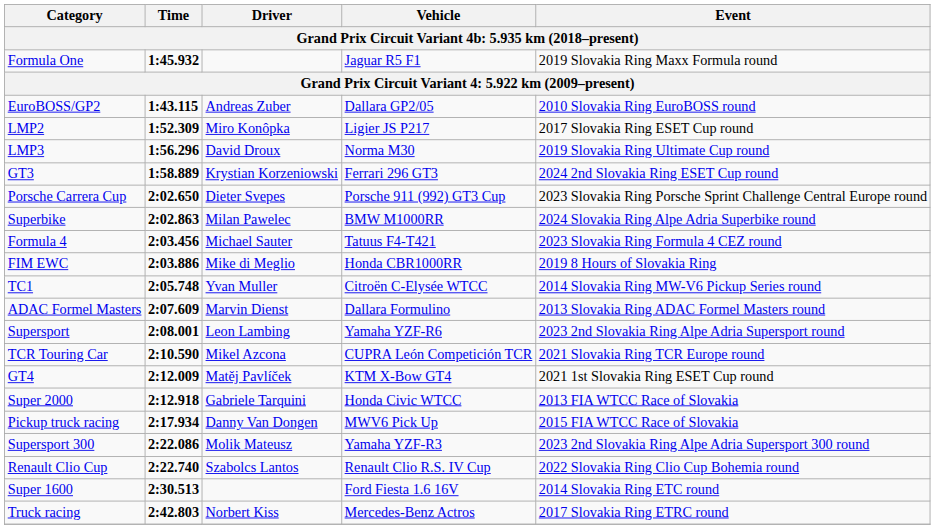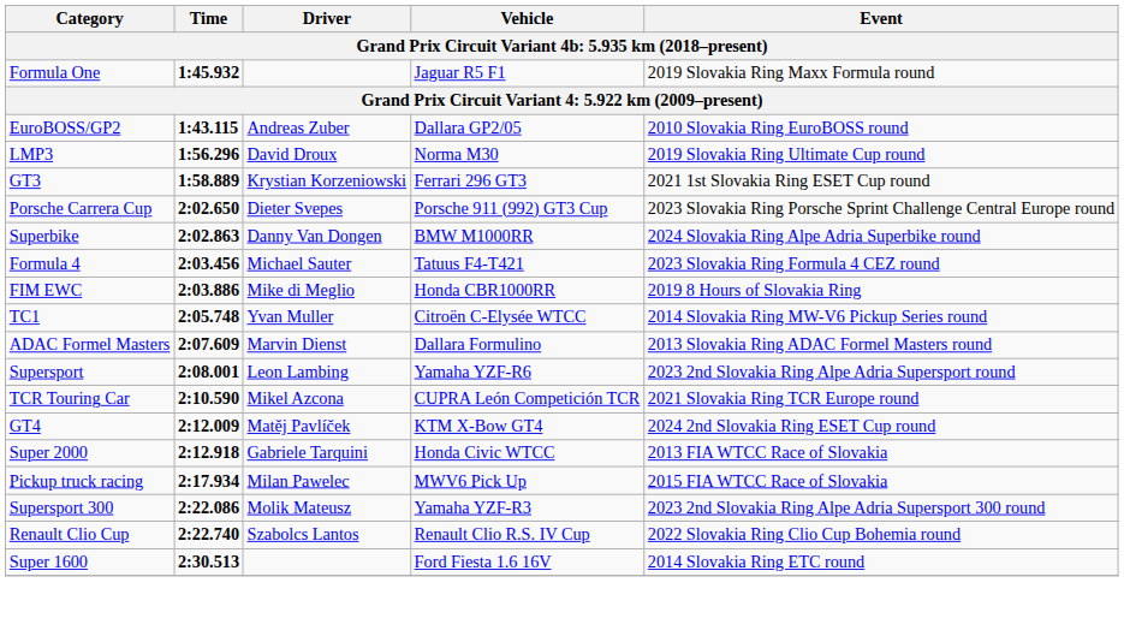- row: LMP2 | 1:52.309 | Miro Konôpka | Ligier JS P217 | 2017 Slovakia Ring ESET Cup round
GT3 | Event: 2024 2nd Slovakia Ring ESET Cup round -> 2021 1st Slovakia Ring ESET Cup round
Superbike | Driver: Milan Pawelec -> Danny Van Dongen
GT4 | Event: 2021 1st Slovakia Ring ESET Cup round -> 2024 2nd Slovakia Ring ESET Cup round
Pickup truck racing | Driver: Danny Van Dongen -> Milan Pawelec
- row: Truck racing | 2:42.803 | Norbert Kiss | Mercedes-Benz Actros | 2017 Slovakia Ring ETRC round
